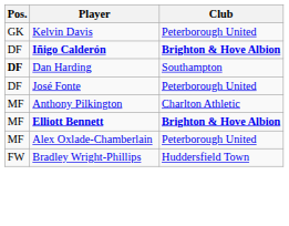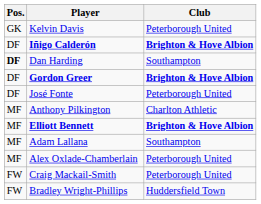+ row: DF | Gordon Greer | Brighton & Hove Albion
+ row: MF | Adam Lallana | Southampton
+ row: FW | Craig Mackail-Smith | Peterborough United
